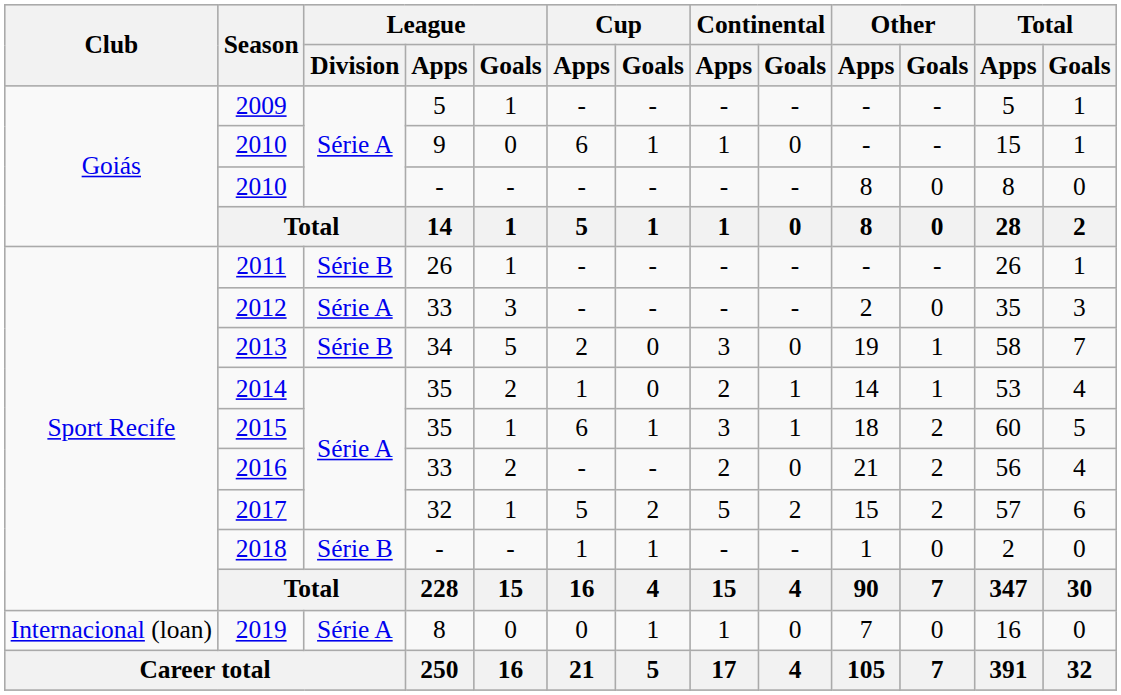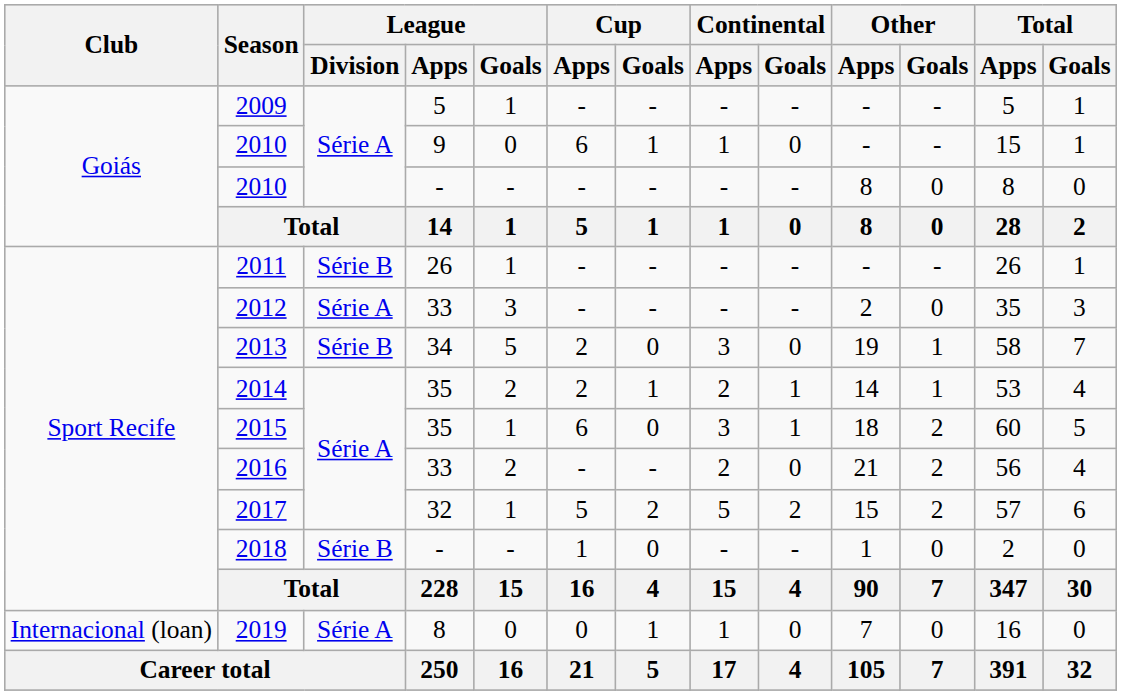2014 | Cup / Apps: 1 -> 2
2014 | Cup / Goals: 0 -> 1
2015 | Cup / Goals: 1 -> 0
2018 | Cup / Goals: 1 -> 0
